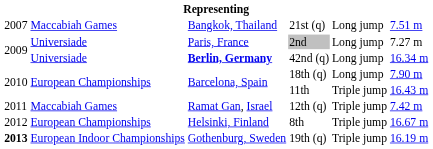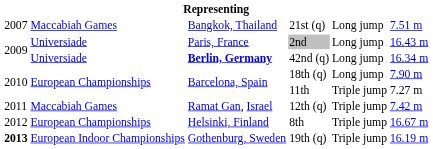2nd | column 6: 7.27 m -> 16.43 m
11th | column 6: 16.43 m -> 7.27 m
